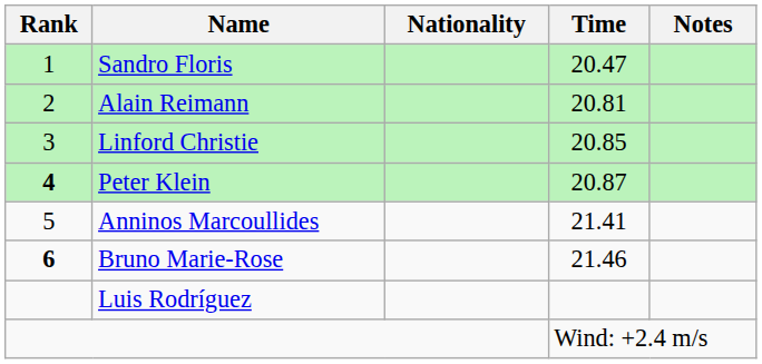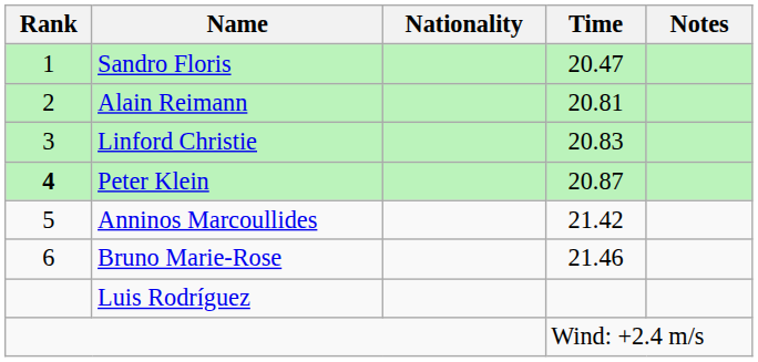Linford Christie | Time: 20.85 -> 20.83
Anninos Marcoullides | Time: 21.41 -> 21.42
Bruno Marie-Rose | Rank: bold -> normal
